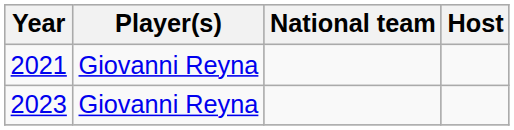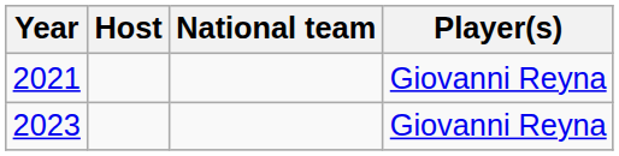columns swapped: Host <-> Player(s)
